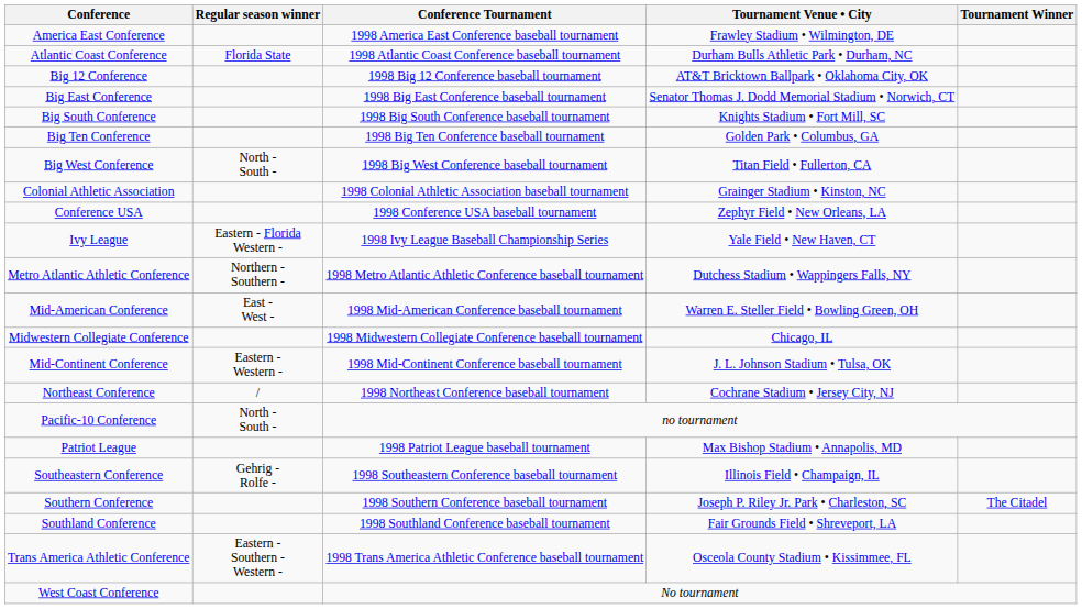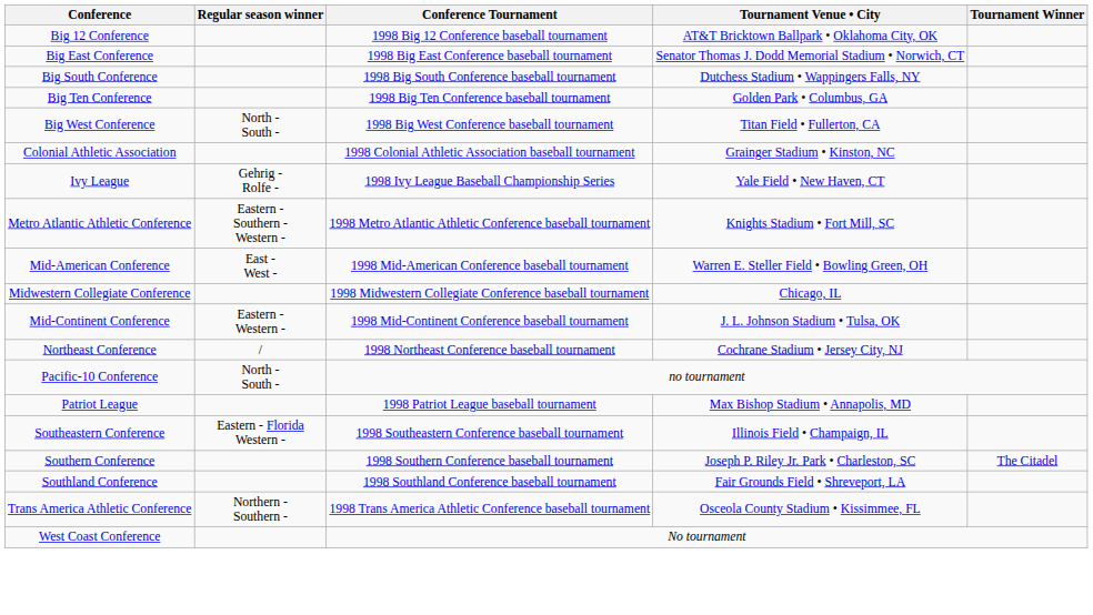- row: America East Conference | 1998 America East Conference baseball tournament | Frawley Stadium • Wilmington, DE
- row: Atlantic Coast Conference | Florida State | 1998 Atlantic Coast Conference baseball tournament | Durham Bulls Athletic Park • Durham, NC
Big South Conference | Tournament Venue • City: Knights Stadium • Fort Mill, SC -> Dutchess Stadium • Wappingers Falls, NY
- row: Conference USA | 1998 Conference USA baseball tournament | Zephyr Field • New Orleans, LA
Ivy League | Regular season winner: Eastern - Florida Western - -> Gehrig - Rolfe -
Metro Atlantic Athletic Conference | Regular season winner: Northern - Southern - -> Eastern - Southern - Western -
Metro Atlantic Athletic Conference | Tournament Venue • City: Dutchess Stadium • Wappingers Falls, NY -> Knights Stadium • Fort Mill, SC
Southeastern Conference | Regular season winner: Gehrig - Rolfe - -> Eastern - Florida Western -
Trans America Athletic Conference | Regular season winner: Eastern - Southern - Western - -> Northern - Southern -
